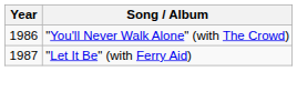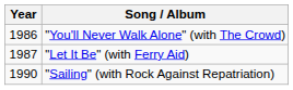+ row: 1990 | "Sailing" (with Rock Against Repatriation)
